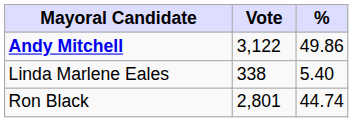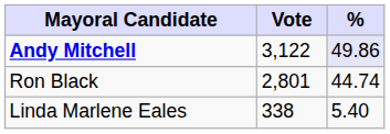Andy Mitchell | %: no background -> lavender background
rows swapped: Ron Black <-> Linda Marlene Eales
